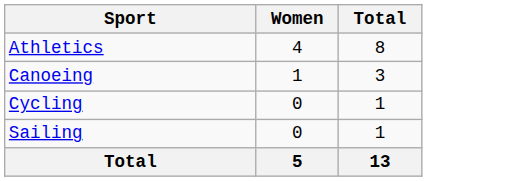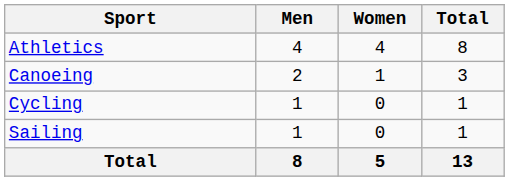+ column: Men | 4 | 2 | 1 | 1 | 8
